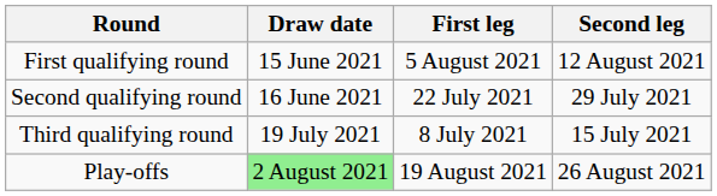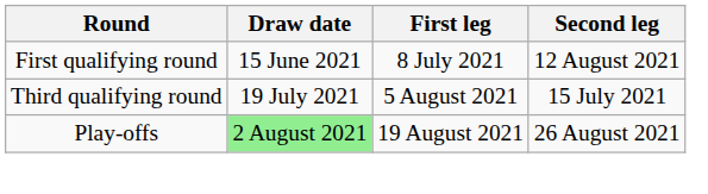First qualifying round | First leg: 5 August 2021 -> 8 July 2021
- row: Second qualifying round | 16 June 2021 | 22 July 2021 | 29 July 2021
Third qualifying round | First leg: 8 July 2021 -> 5 August 2021
